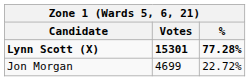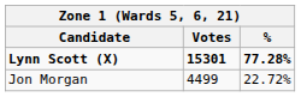Jon Morgan | Votes: 4699 -> 4499
